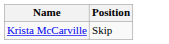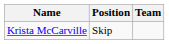+ column: Team
